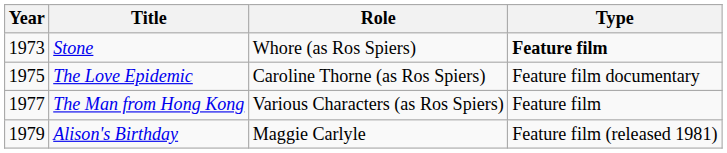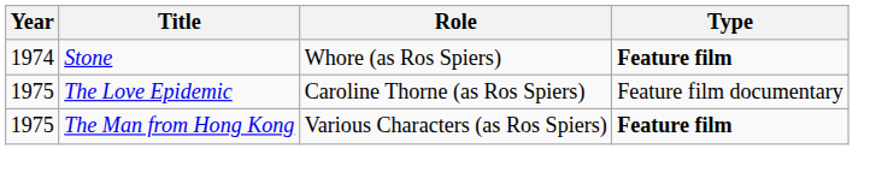Stone | Year: 1973 -> 1974
The Man from Hong Kong | Year: 1977 -> 1975
The Man from Hong Kong | Type: normal -> bold
- row: 1979 | Alison's Birthday | Maggie Carlyle | Feature film (released 1981)
